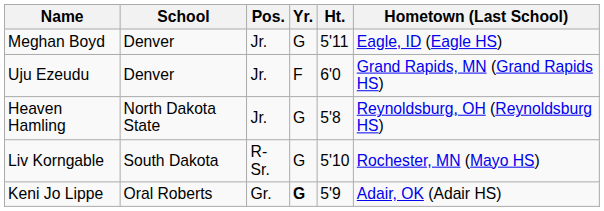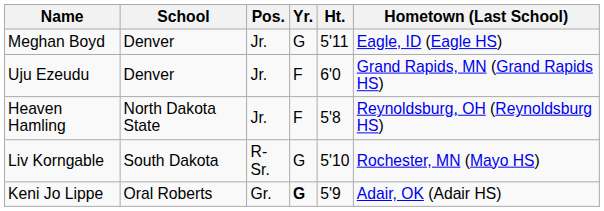Heaven Hamling | Yr.: G -> F
